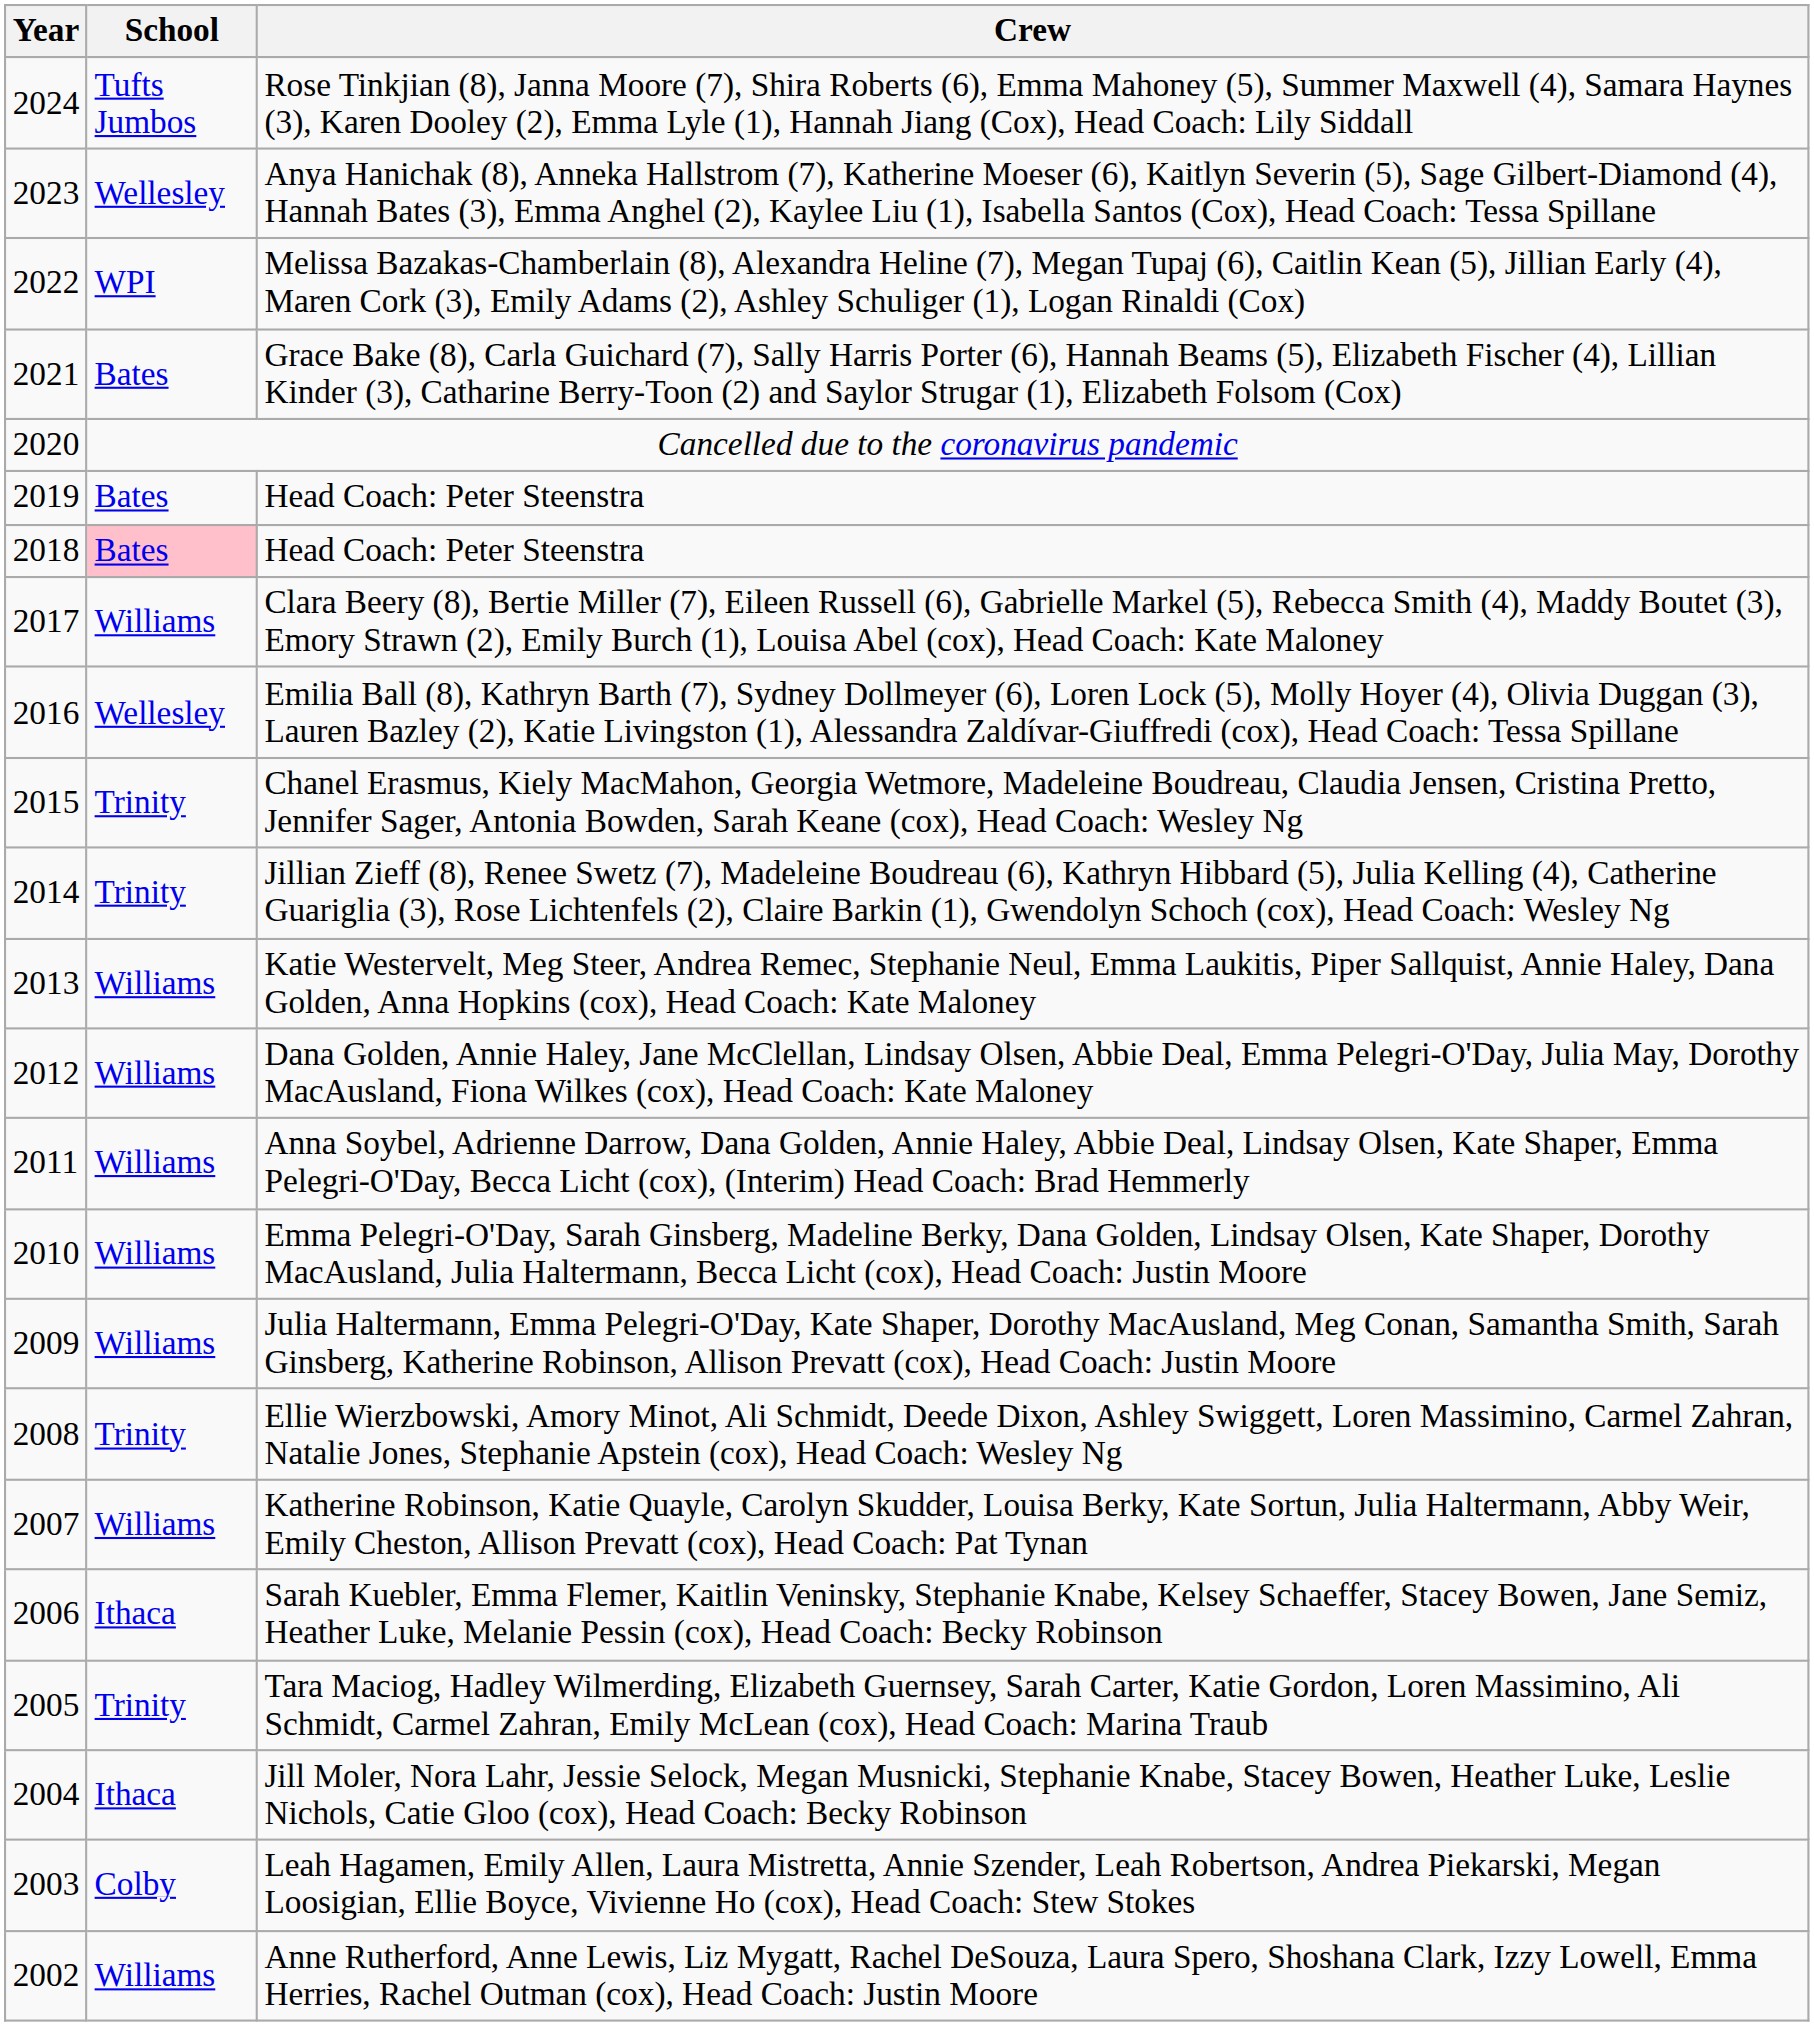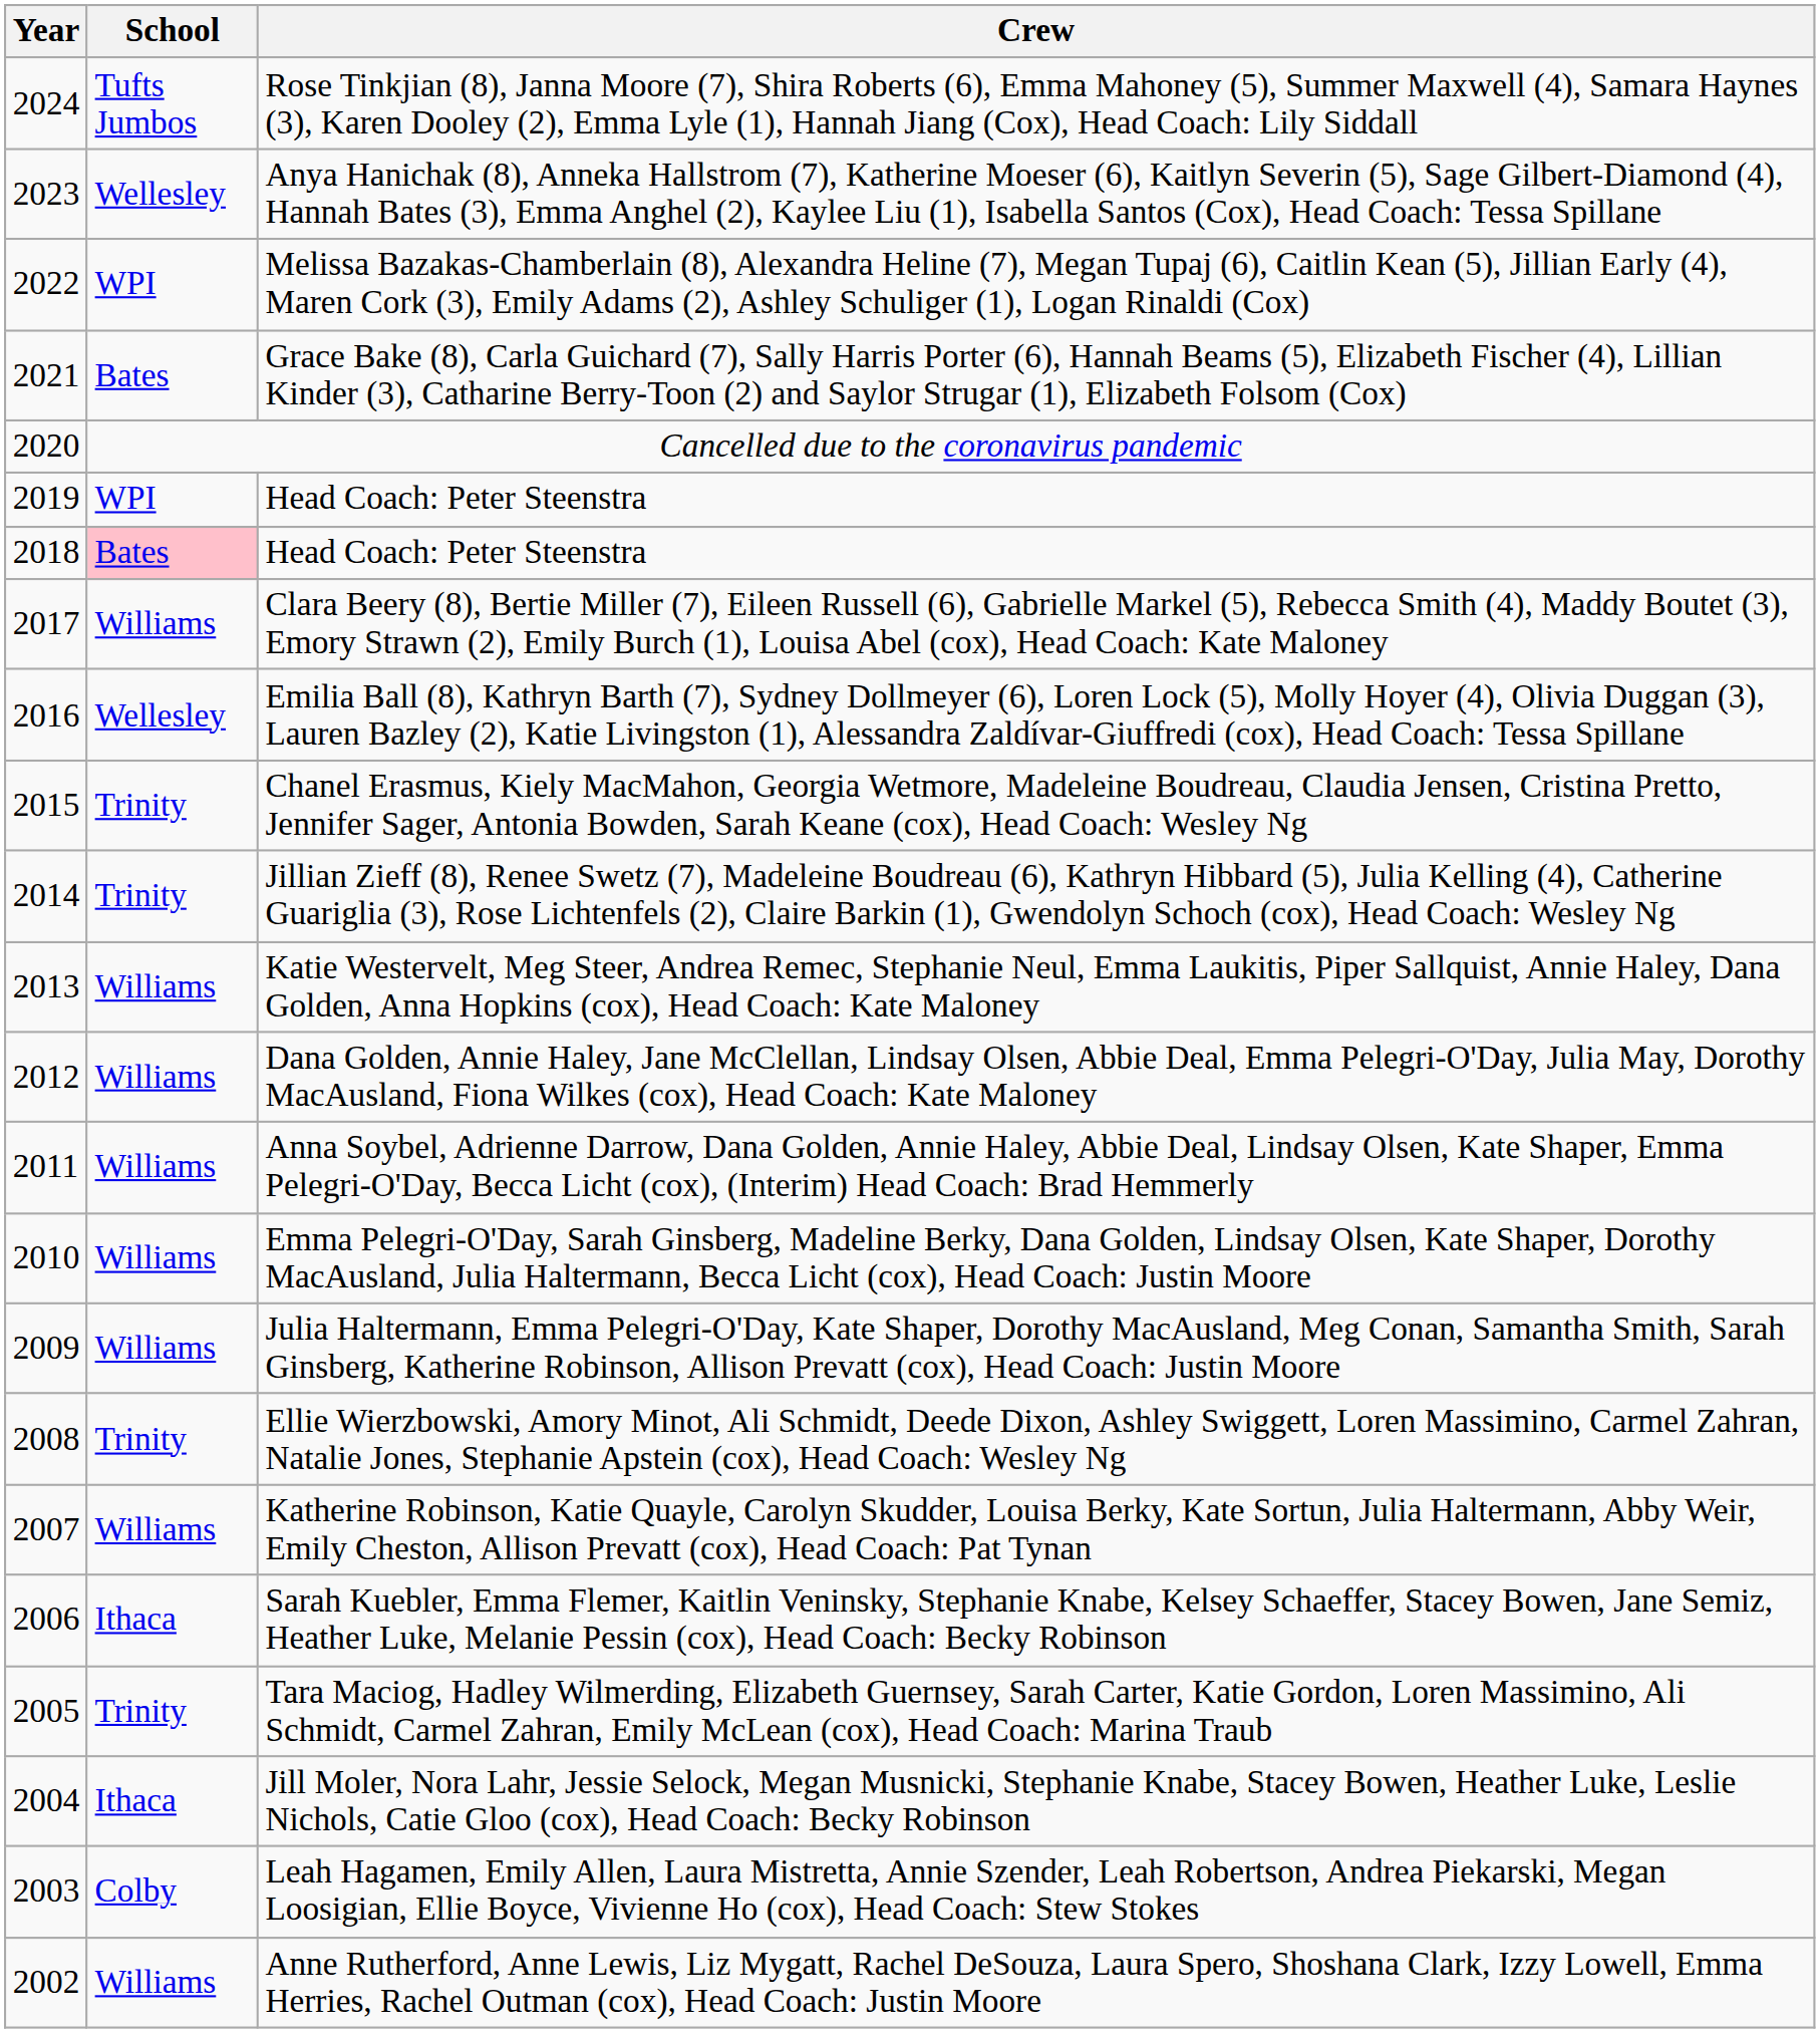2019 / Head Coach: Peter Steenstra | School: Bates -> WPI
